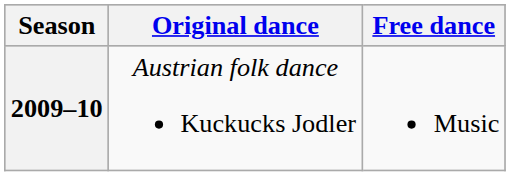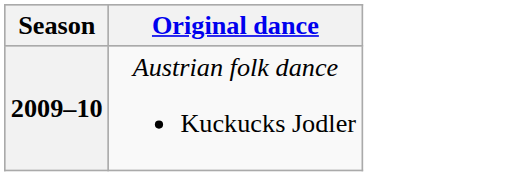- column: Free dance | Music
